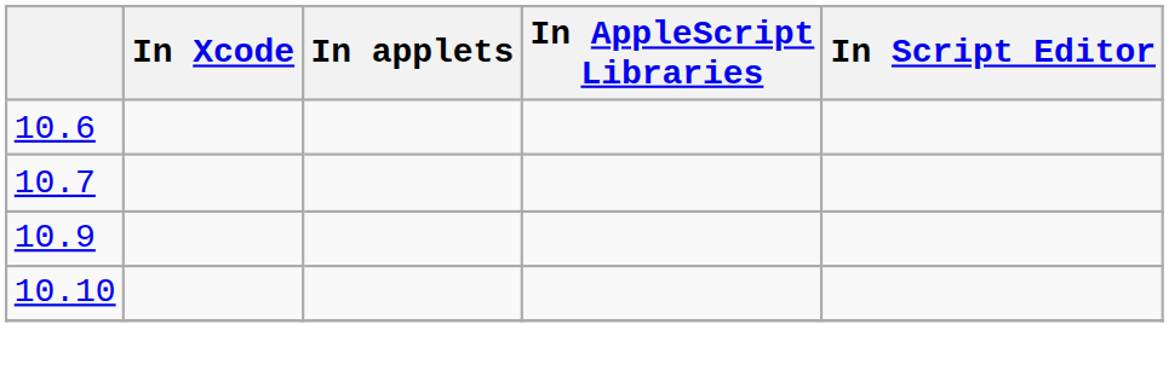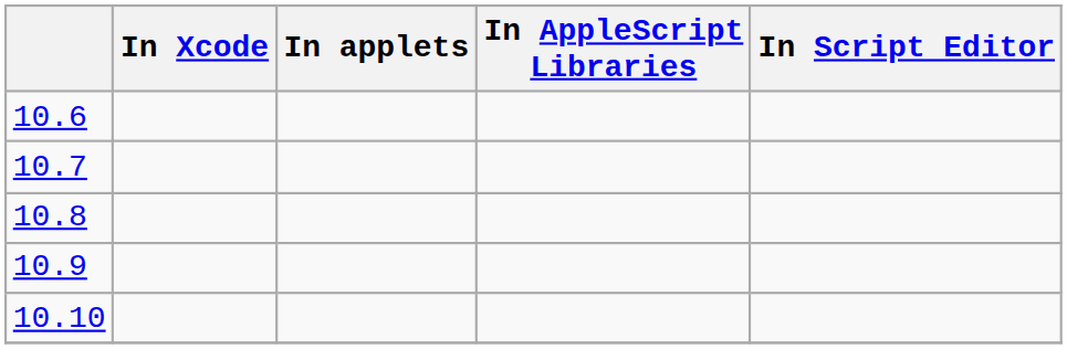+ row: 10.8
